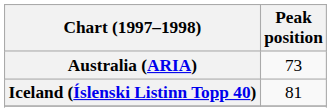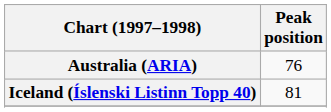Australia (ARIA) | Peak position: 73 -> 76
